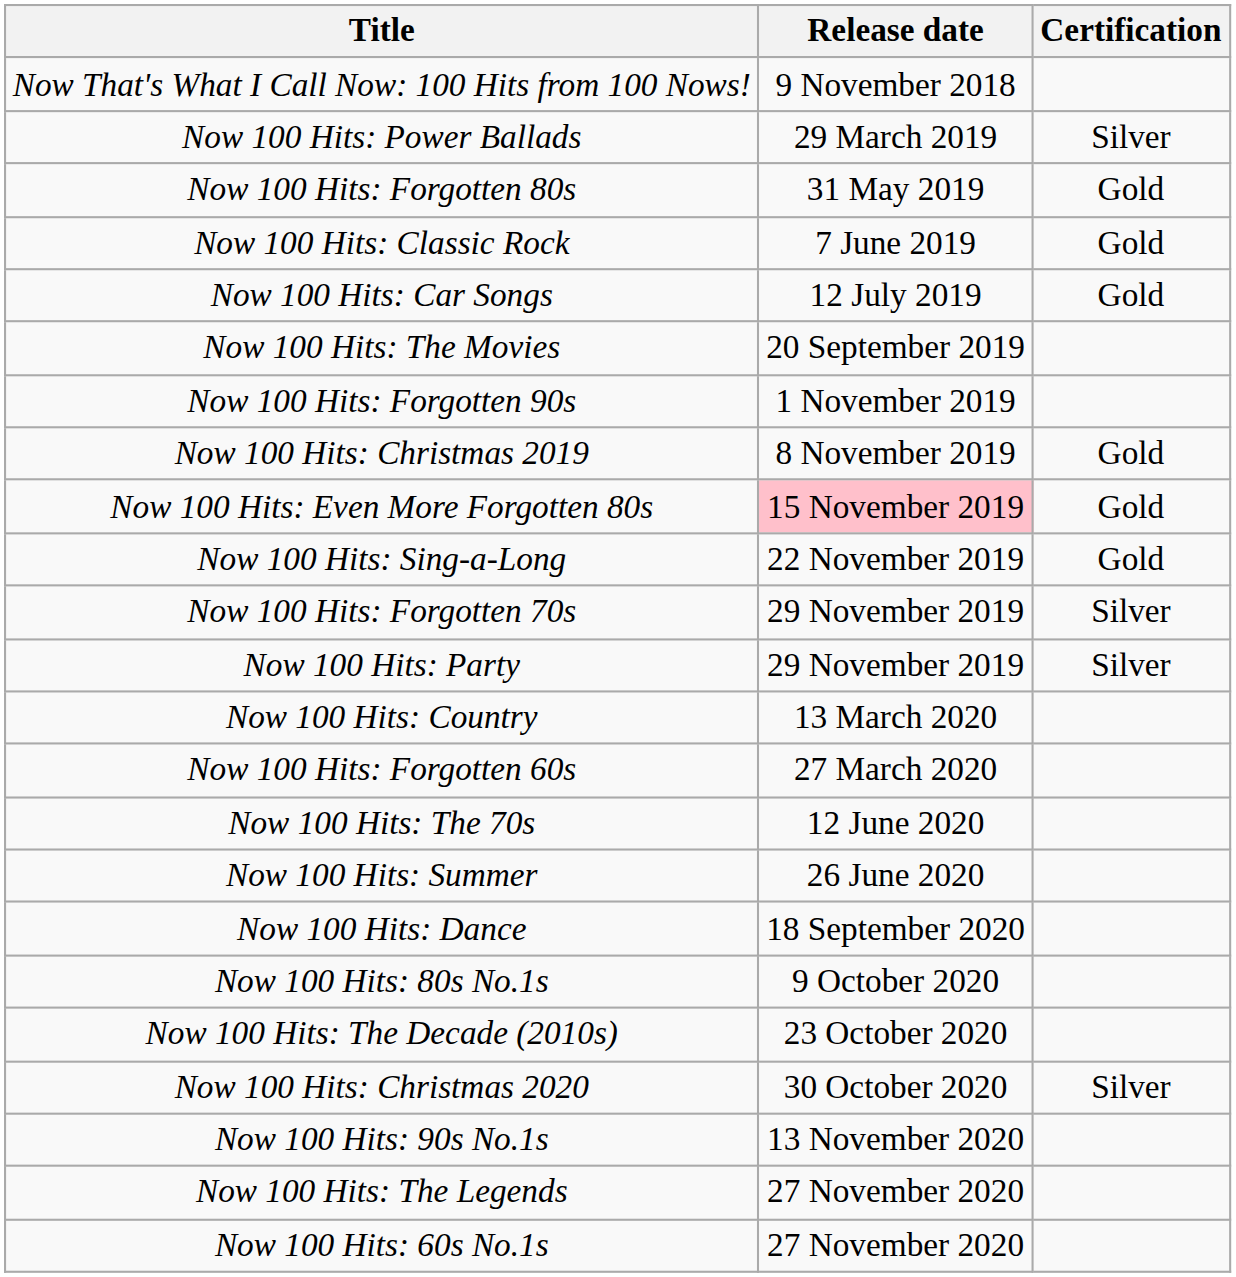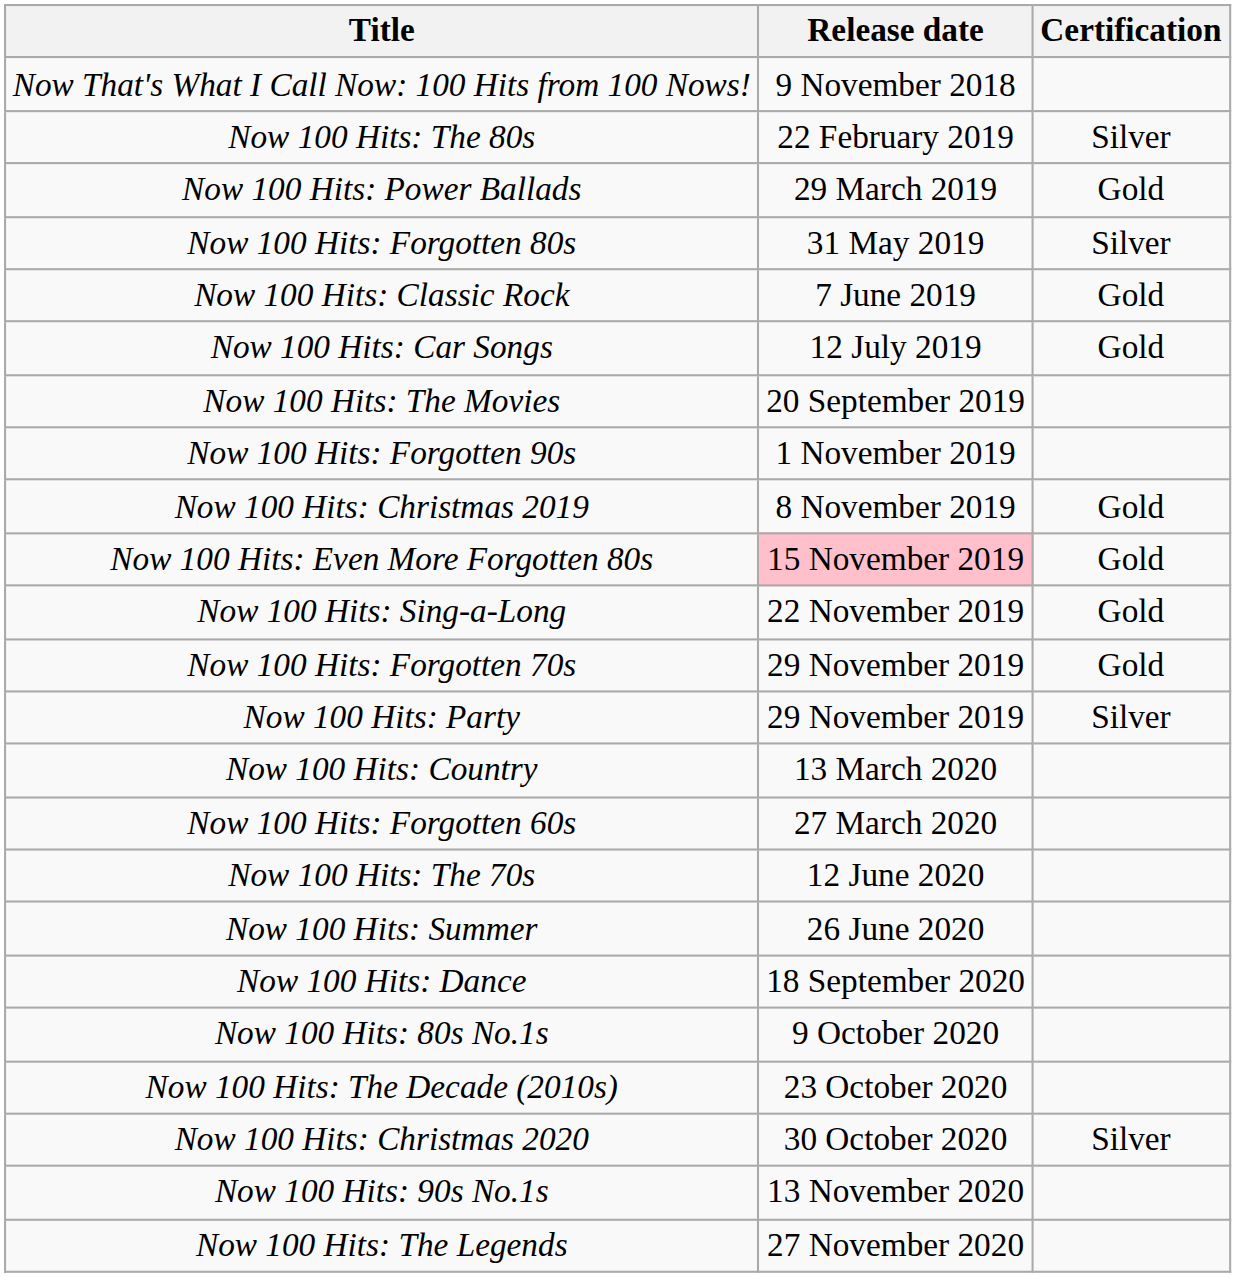+ row: Now 100 Hits: The 80s | 22 February 2019 | Silver
Now 100 Hits: Power Ballads | Certification: Silver -> Gold
Now 100 Hits: Forgotten 80s | Certification: Gold -> Silver
Now 100 Hits: Forgotten 70s | Certification: Silver -> Gold
- row: Now 100 Hits: 60s No.1s | 27 November 2020
